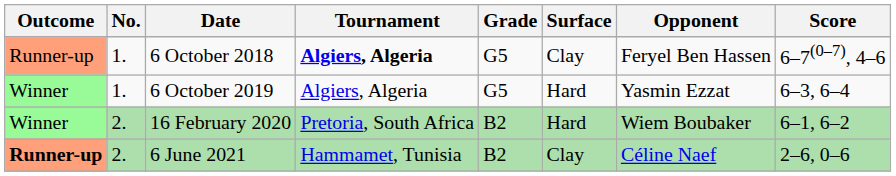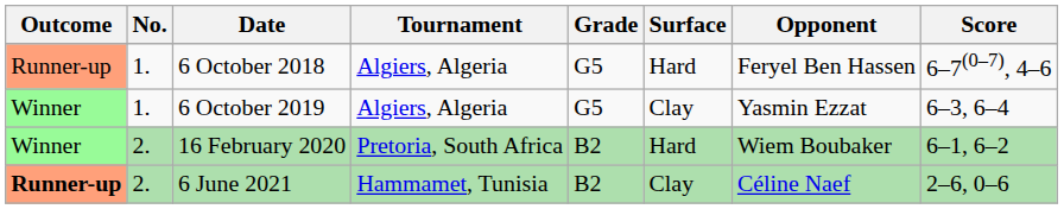6 October 2018 | Tournament: bold -> normal
6 October 2018 | Surface: Clay -> Hard
6 October 2019 | Surface: Hard -> Clay
